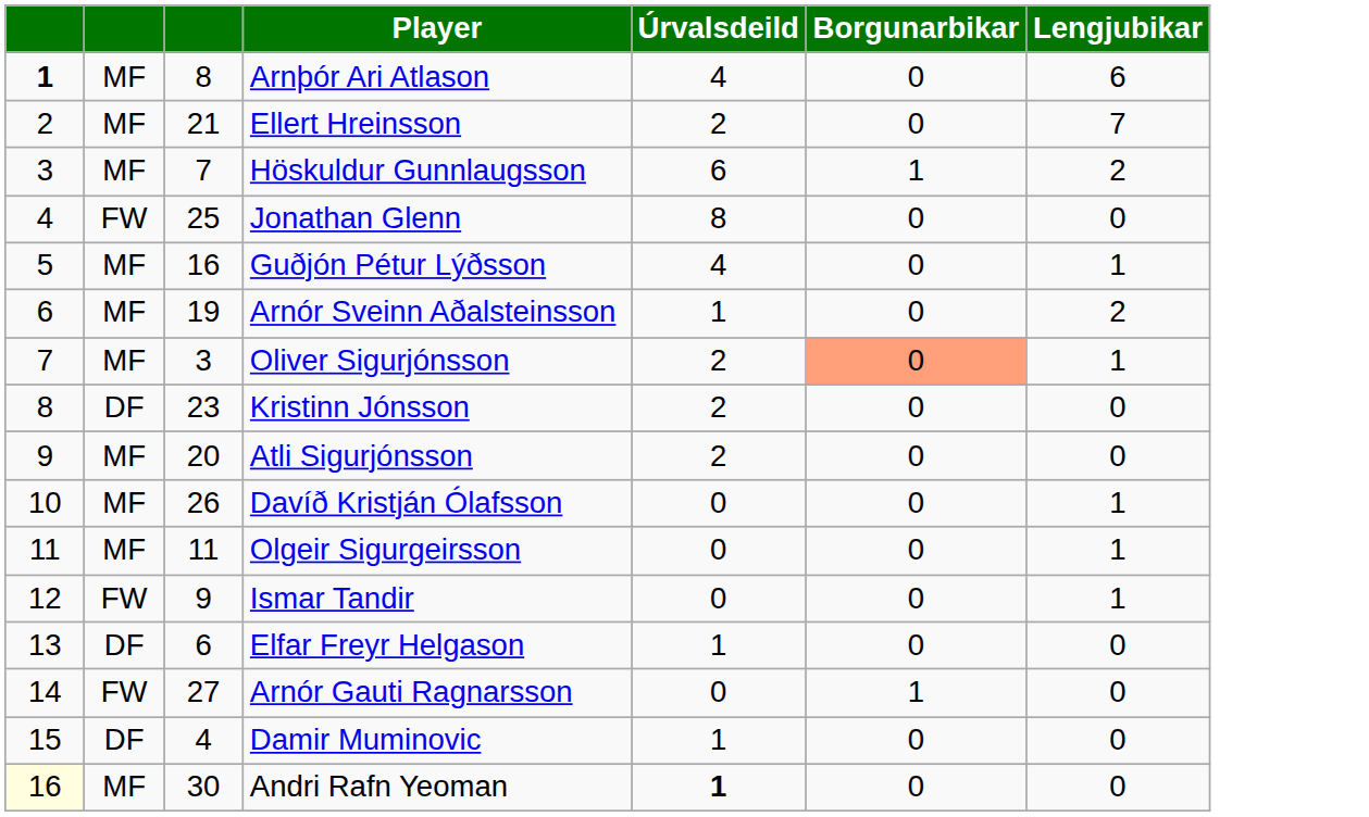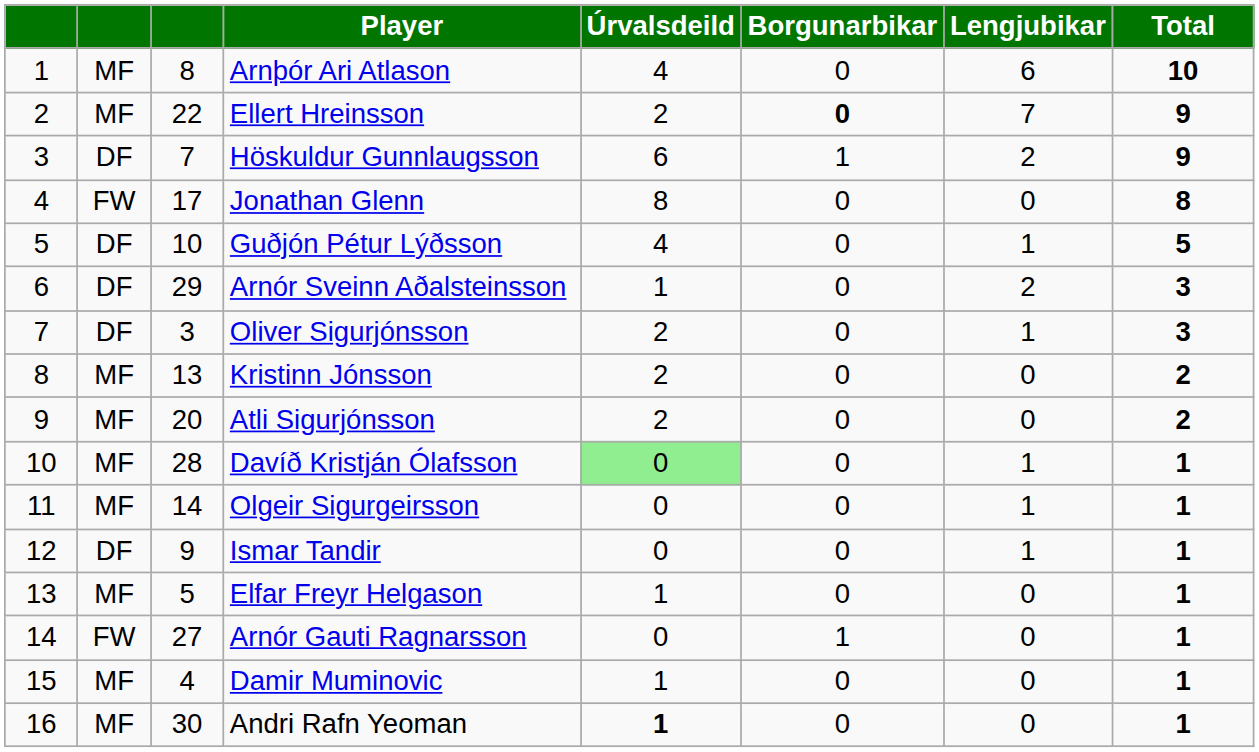+ column: Total | 10 | 9 | 9 | 8 | 5 | 3 | 3 | 2 | 2 | 1 | 1 | 1 | 1 | 1 | 1 | 1
Arnþór Ari Atlason | column 1: bold -> normal
Ellert Hreinsson | column 3: 21 -> 22
Ellert Hreinsson | Borgunarbikar: normal -> bold
Höskuldur Gunnlaugsson | column 2: MF -> DF
Jonathan Glenn | column 3: 25 -> 17
Guðjón Pétur Lýðsson | column 2: MF -> DF
Guðjón Pétur Lýðsson | column 3: 16 -> 10
Arnór Sveinn Aðalsteinsson | column 2: MF -> DF
Arnór Sveinn Aðalsteinsson | column 3: 19 -> 29
Oliver Sigurjónsson | column 2: MF -> DF
Oliver Sigurjónsson | Borgunarbikar: lightsalmon background -> no background
Kristinn Jónsson | column 2: DF -> MF
Kristinn Jónsson | column 3: 23 -> 13
Davíð Kristján Ólafsson | column 3: 26 -> 28
Davíð Kristján Ólafsson | Úrvalsdeild: no background -> lightgreen background
Olgeir Sigurgeirsson | column 3: 11 -> 14
Ismar Tandir | column 2: FW -> DF
Elfar Freyr Helgason | column 2: DF -> MF
Elfar Freyr Helgason | column 3: 6 -> 5
Damir Muminovic | column 2: DF -> MF
Andri Rafn Yeoman | column 1: lightyellow background -> no background
